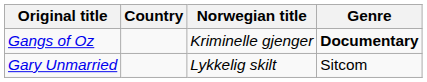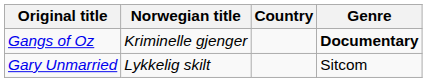columns swapped: Country <-> Norwegian title
